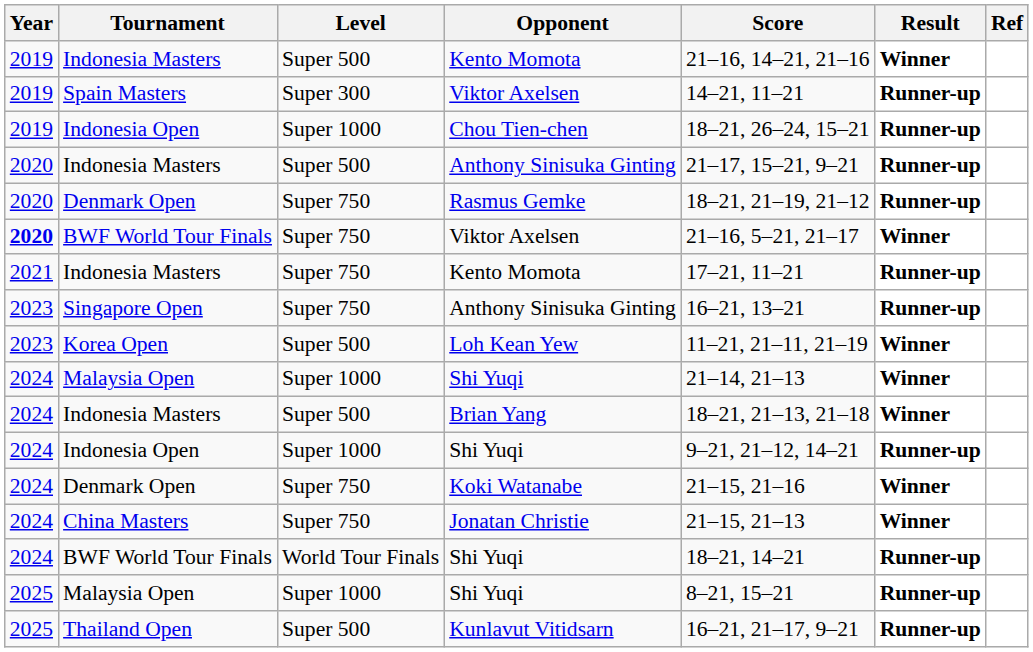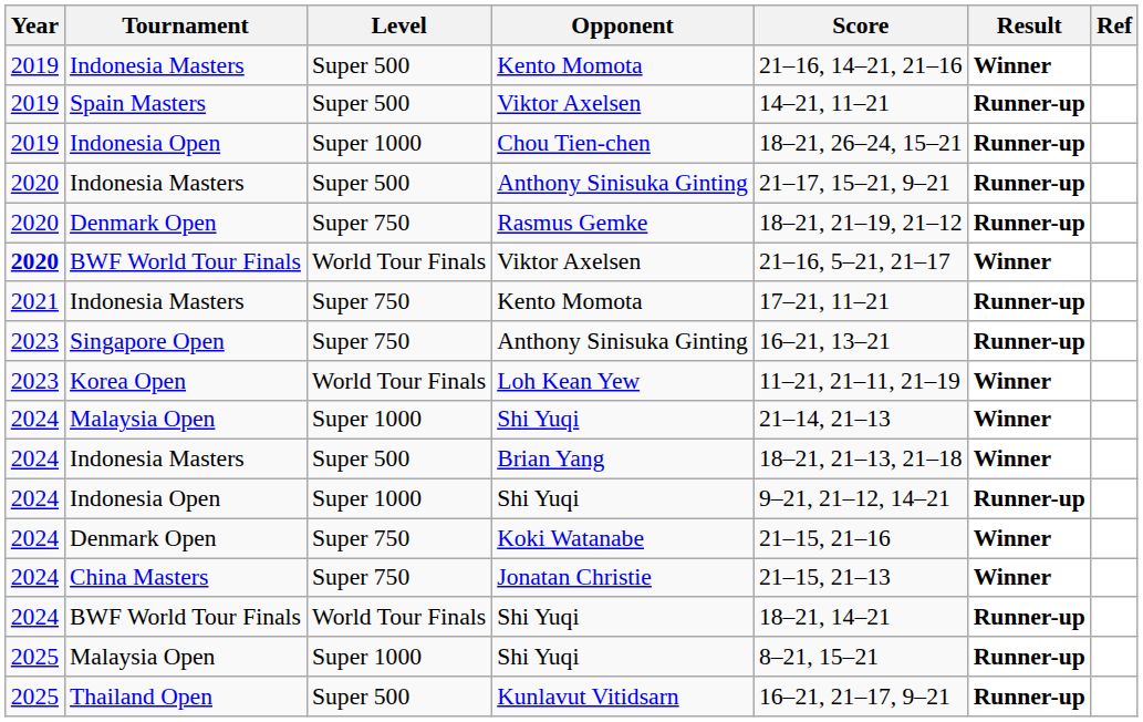Spain Masters / Viktor Axelsen | Level: Super 300 -> Super 500
BWF World Tour Finals / Viktor Axelsen | Level: Super 750 -> World Tour Finals
Loh Kean Yew | Level: Super 500 -> World Tour Finals
